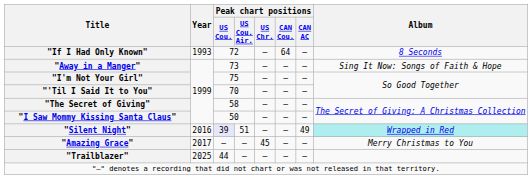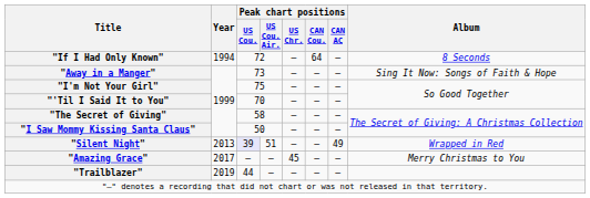"If I Had Only Known" | Year: 1993 -> 1994
"Silent Night" | Year: 2016 -> 2013
"Silent Night" | Album: paleturquoise background -> no background
"Trailblazer" | Year: 2025 -> 2019
